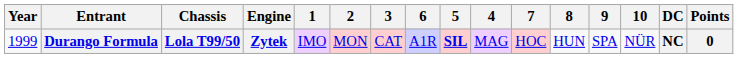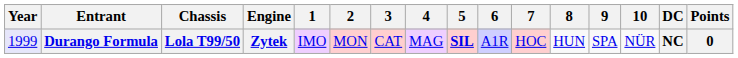columns swapped: 4 <-> 6
Durango Formula | Year: no background -> lavender background
